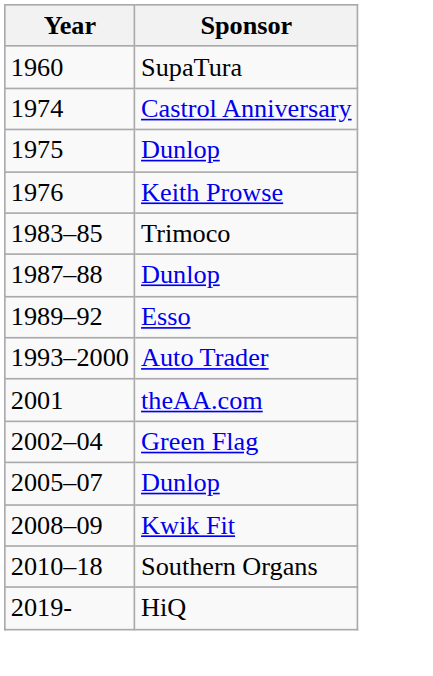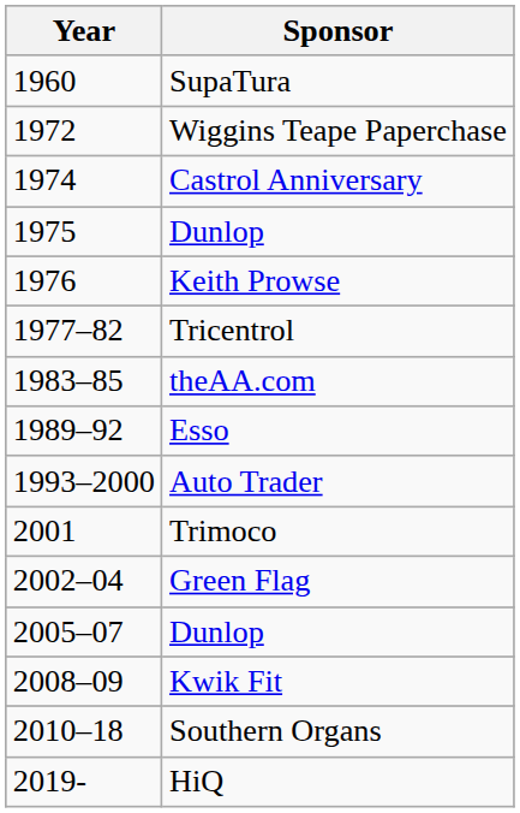+ row: 1972 | Wiggins Teape Paperchase
+ row: 1977–82 | Tricentrol
1983–85 | Sponsor: Trimoco -> theAA.com
- row: 1987–88 | Dunlop
2001 | Sponsor: theAA.com -> Trimoco
